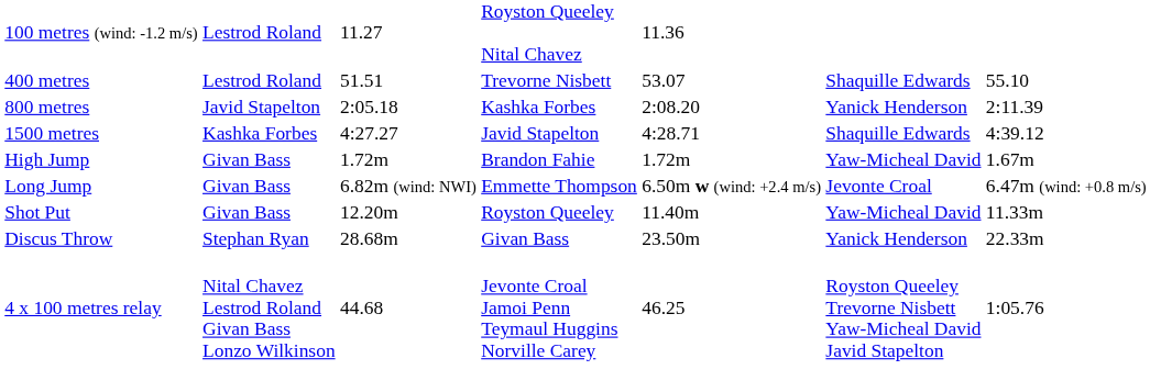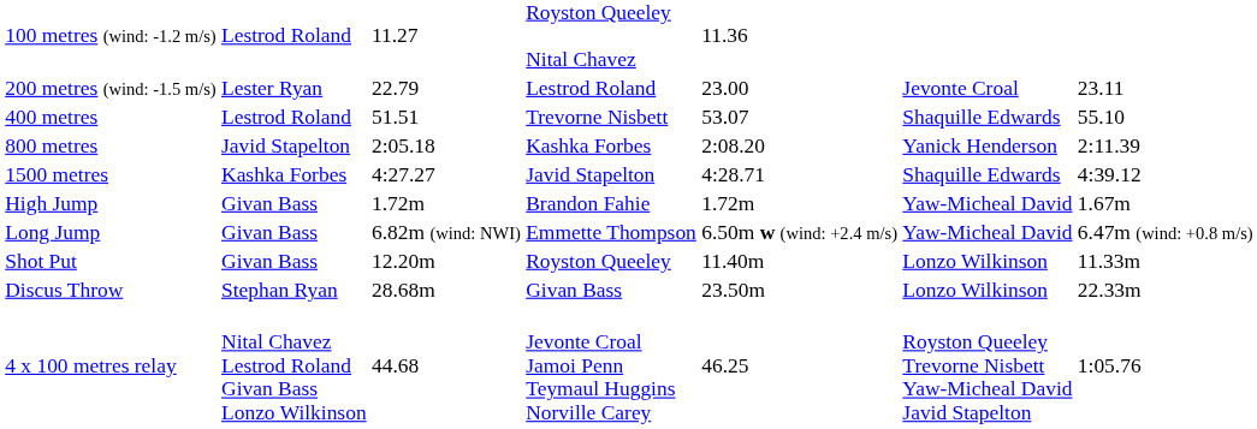+ row: 200 metres (wind: -1.5 m/s) | Lester Ryan | 22.79 | Lestrod Roland | 23.00 | Jevonte Croal | 23.11
Long Jump | column 6: Jevonte Croal -> Yaw-Micheal David
Shot Put | column 6: Yaw-Micheal David -> Lonzo Wilkinson
Discus Throw | column 6: Yanick Henderson -> Lonzo Wilkinson
